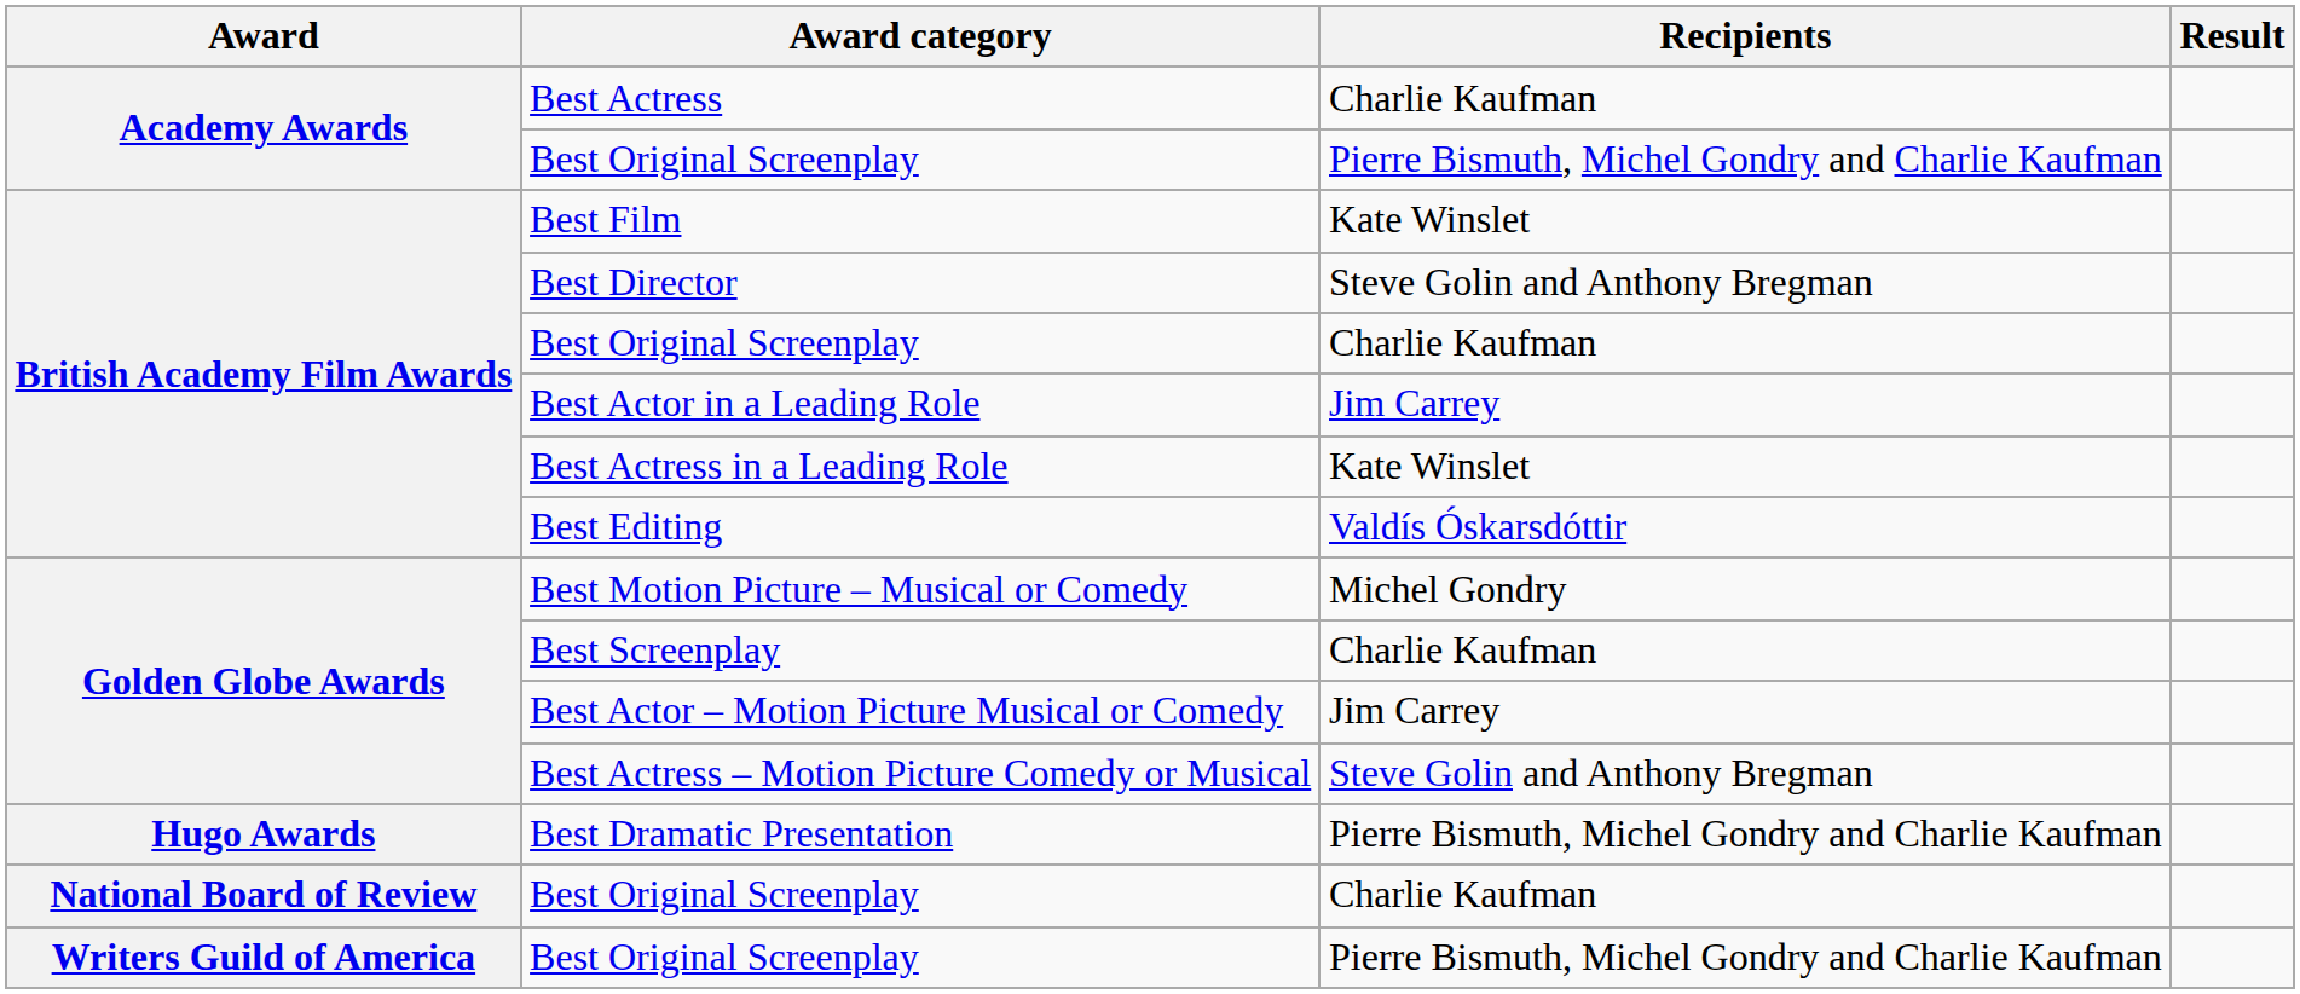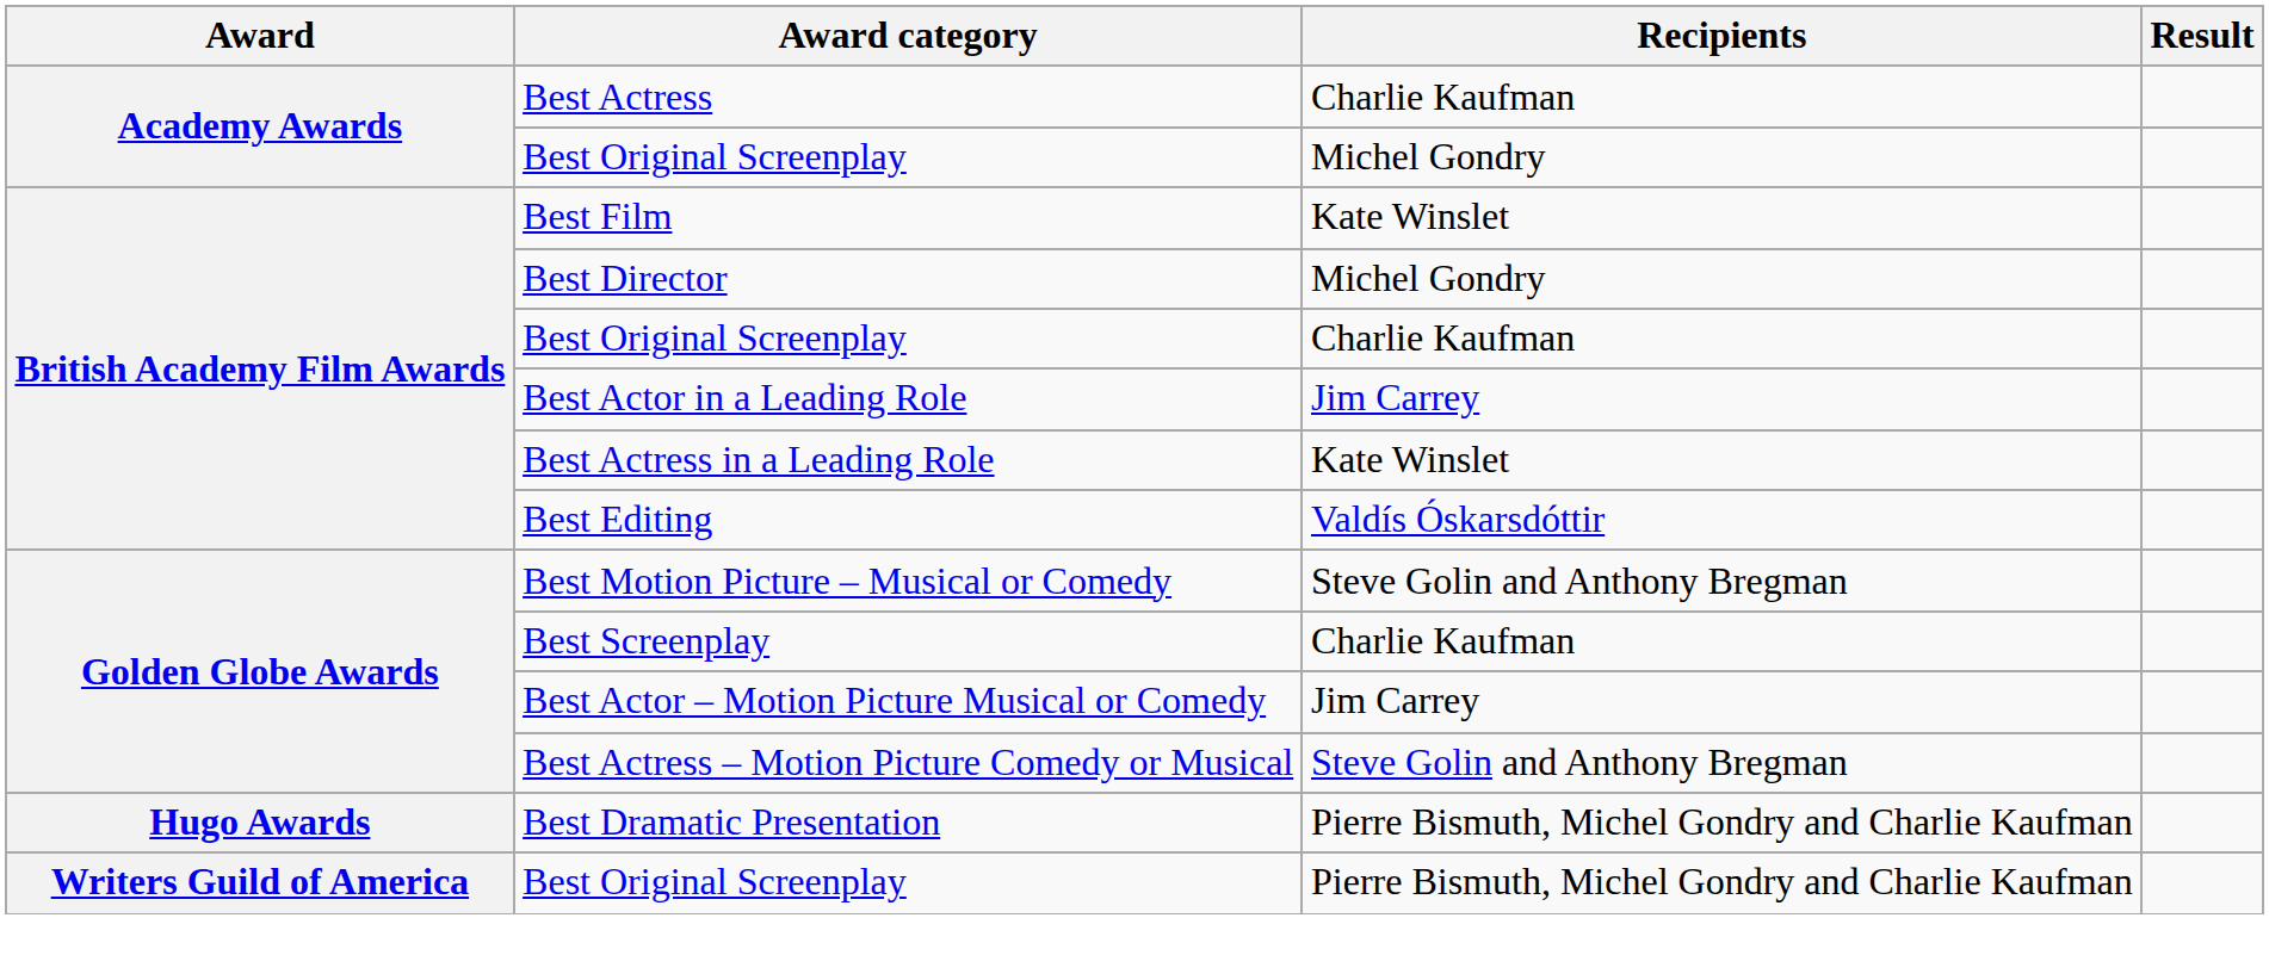Academy Awards / Best Original Screenplay | Recipients: Pierre Bismuth, Michel Gondry and Charlie Kaufman -> Michel Gondry
Best Director | Recipients: Steve Golin and Anthony Bregman -> Michel Gondry
Best Motion Picture – Musical or Comedy | Recipients: Michel Gondry -> Steve Golin and Anthony Bregman
- row: National Board of Review | Best Original Screenplay | Charlie Kaufman
